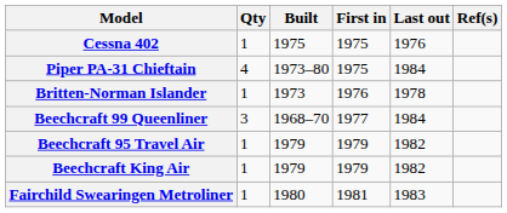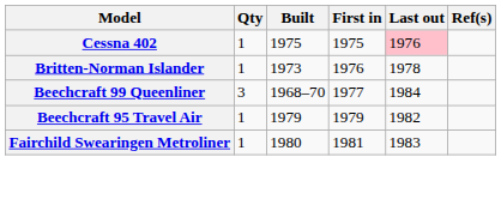Cessna 402 | Last out: no background -> pink background
- row: Piper PA-31 Chieftain | 4 | 1973–80 | 1975 | 1984
- row: Beechcraft King Air | 1 | 1979 | 1979 | 1982
